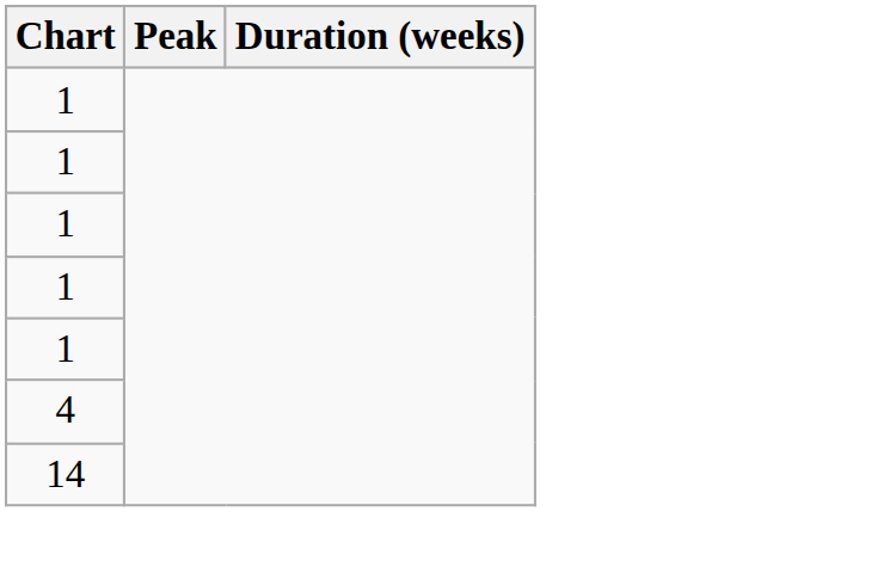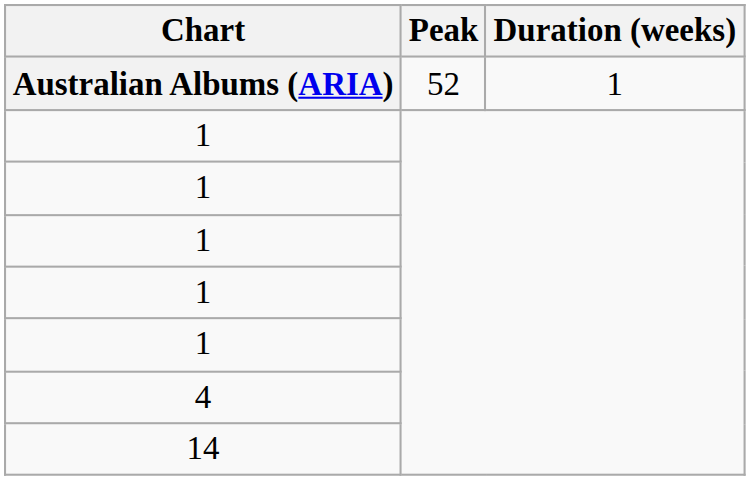+ row: Australian Albums (ARIA) | 52 | 1
